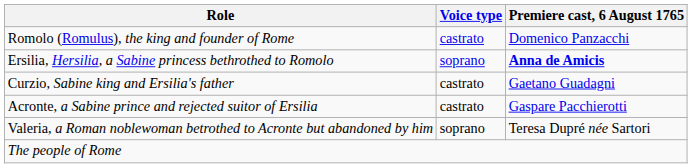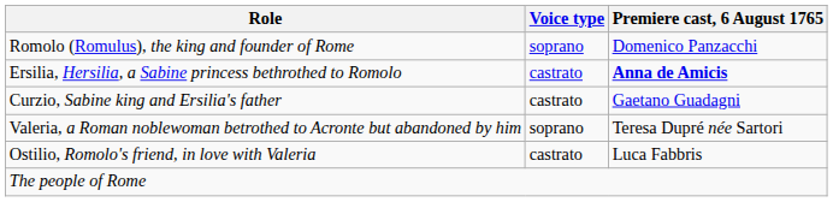Romolo (Romulus), the king and founder of Rome | Voice type: castrato -> soprano
Ersilia, Hersilia, a Sabine princess bethrothed to Romolo | Voice type: soprano -> castrato
- row: Acronte, a Sabine prince and rejected suitor of Ersilia | castrato | Gaspare Pacchierotti
+ row: Ostilio, Romolo's friend, in love with Valeria | castrato | Luca Fabbris
